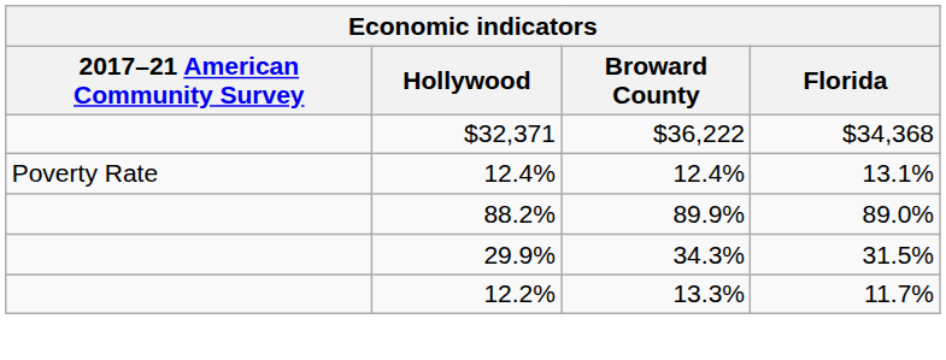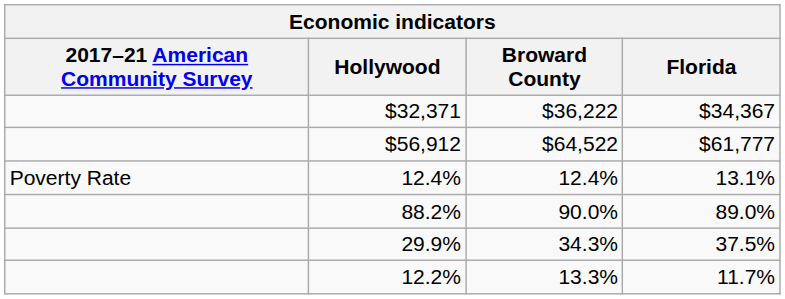$32,371 | Florida: $34,368 -> $34,367
+ row: $56,912 | $64,522 | $61,777
88.2% | Broward County: 89.9% -> 90.0%
29.9% | Florida: 31.5% -> 37.5%
